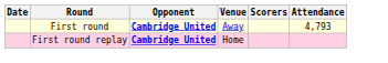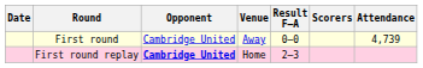+ column: Result F–A | 0–0 | 2–3
First round | Opponent: bold -> normal
First round | Attendance: 4,793 -> 4,739
